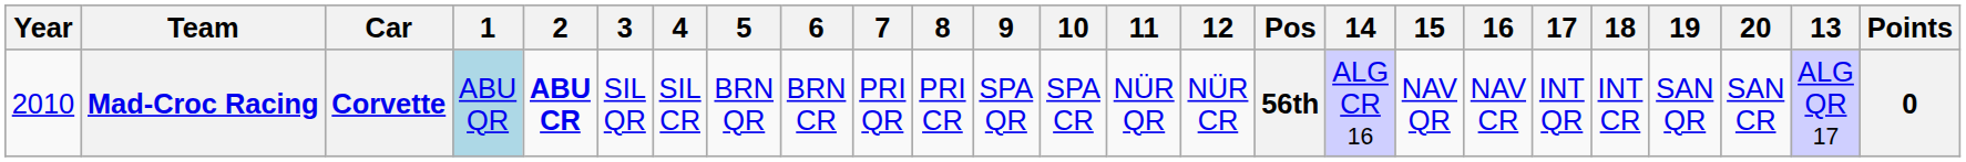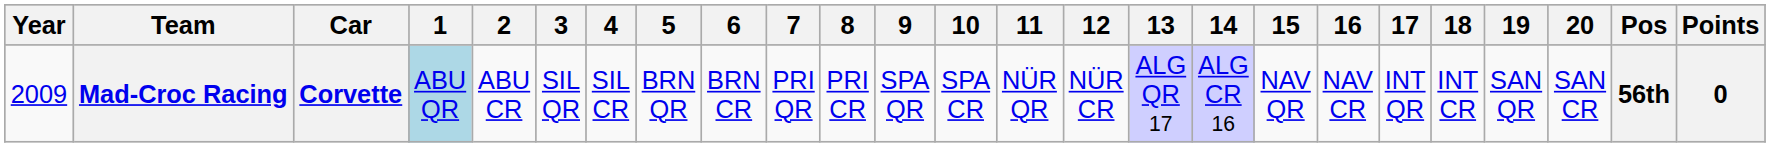columns swapped: 13 <-> Pos
Mad-Croc Racing | Year: 2010 -> 2009
Mad-Croc Racing | 2: bold -> normal
